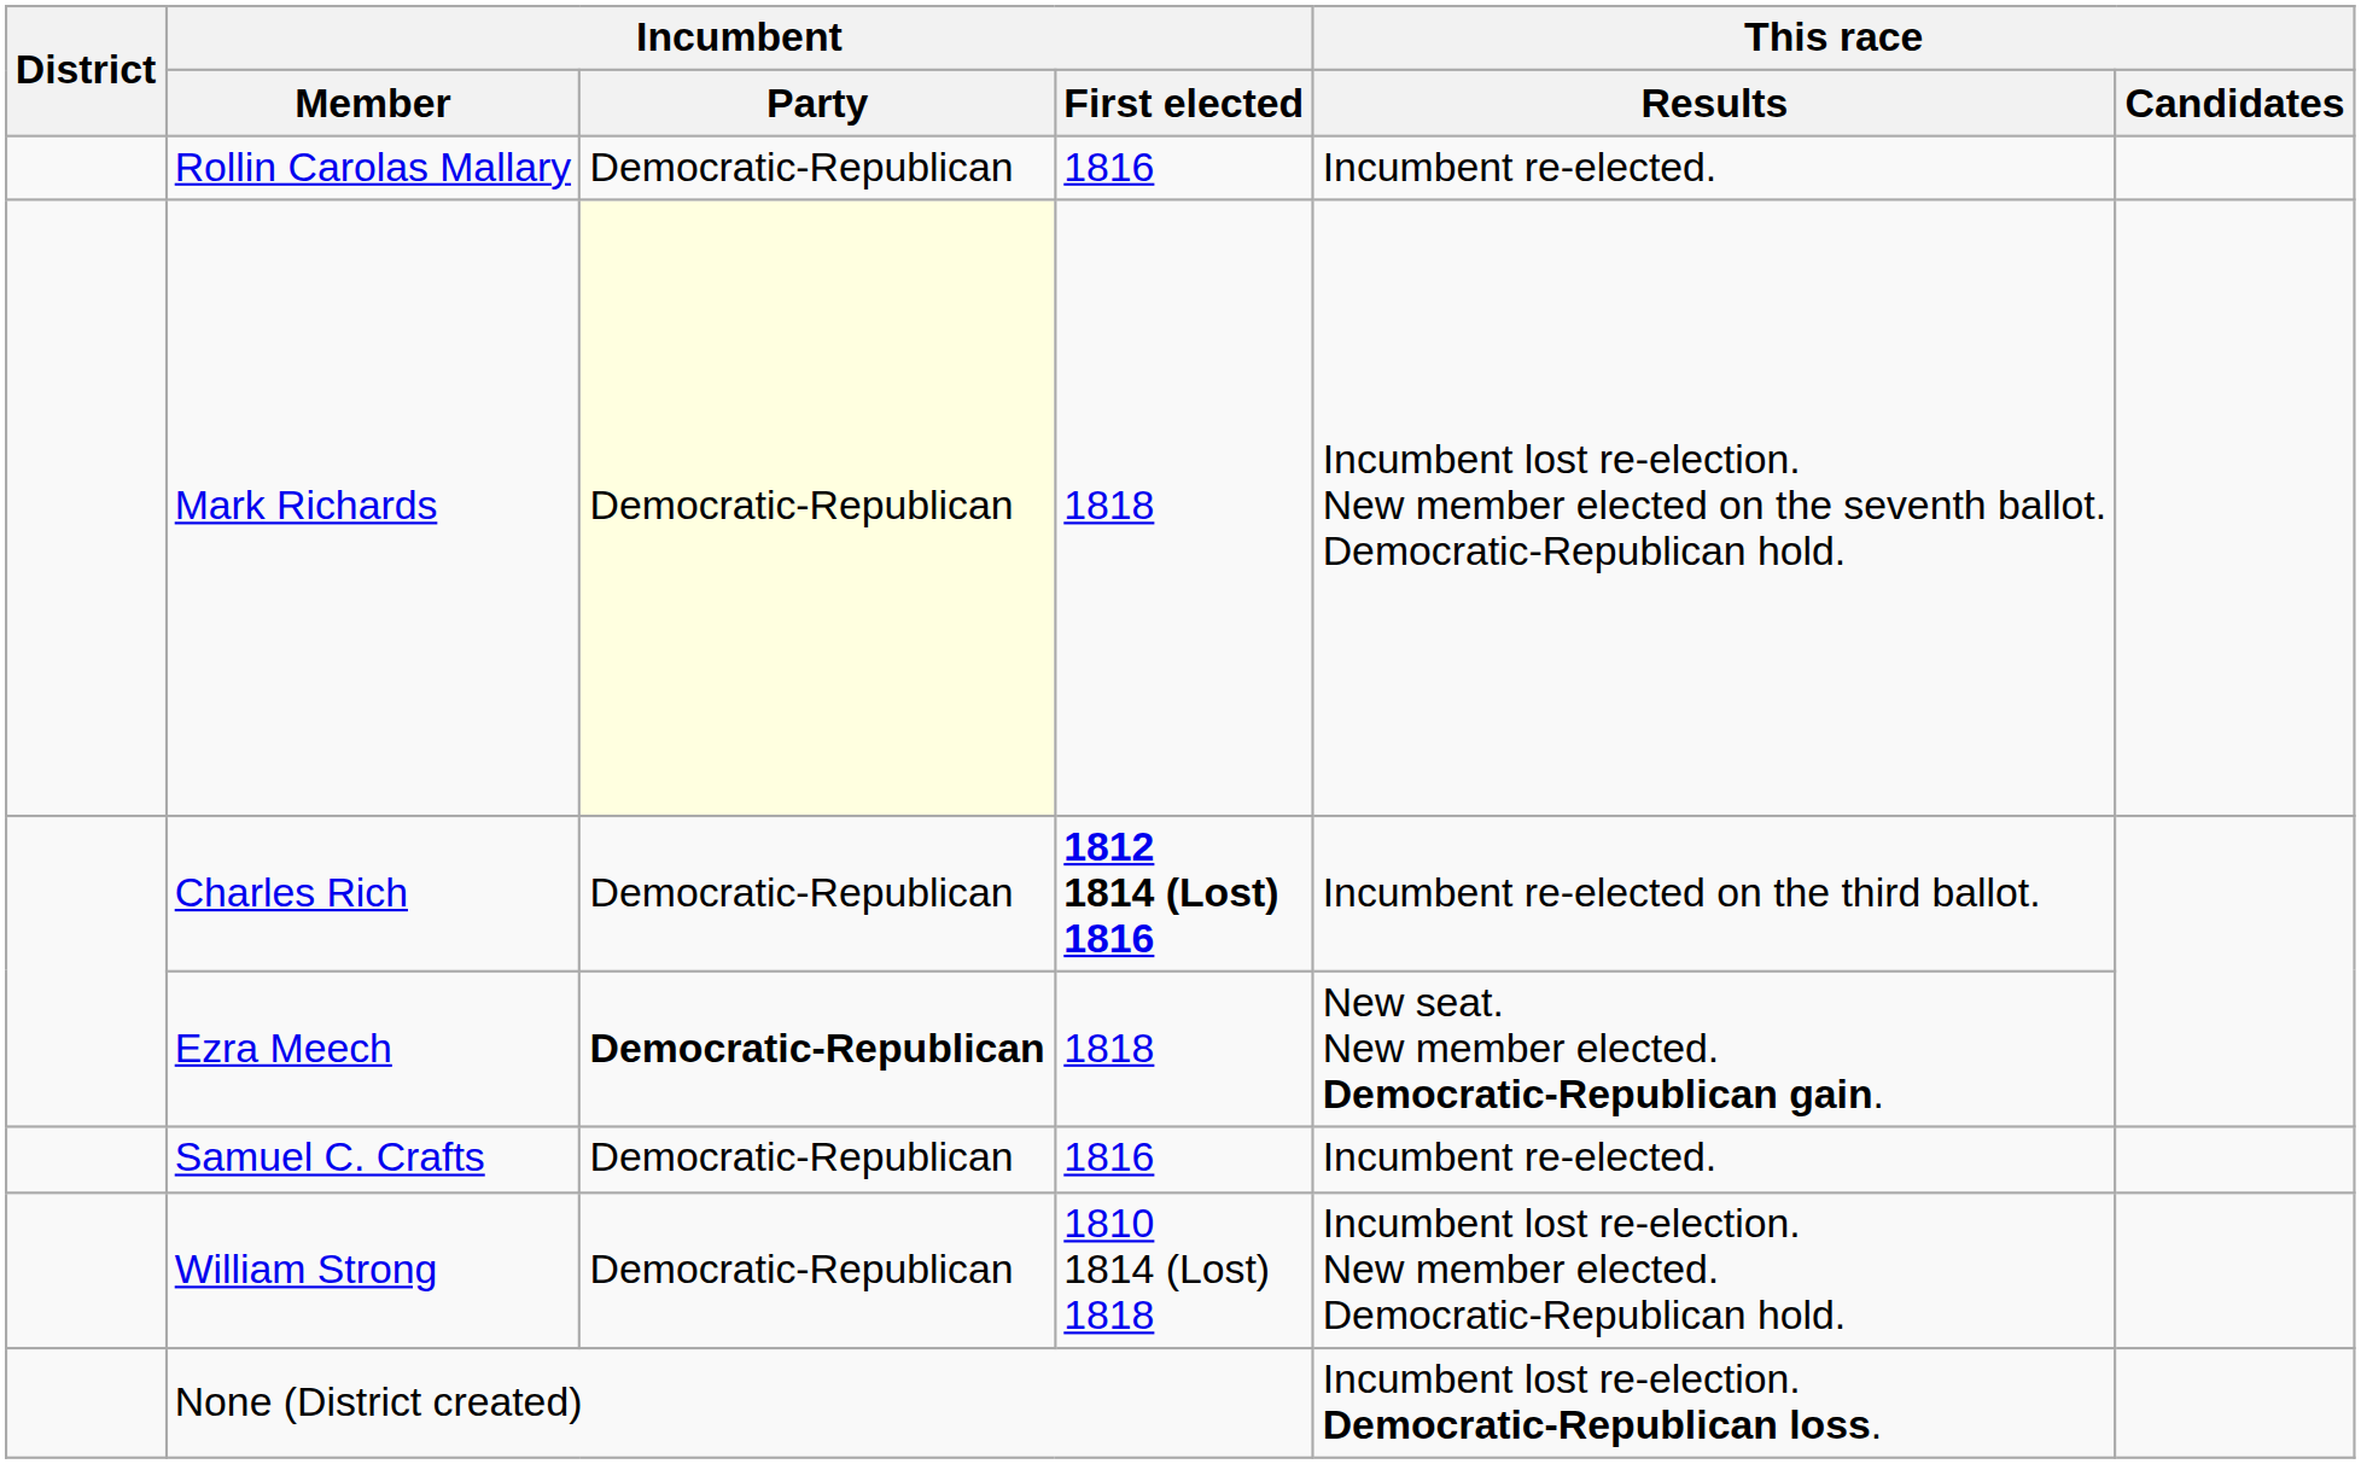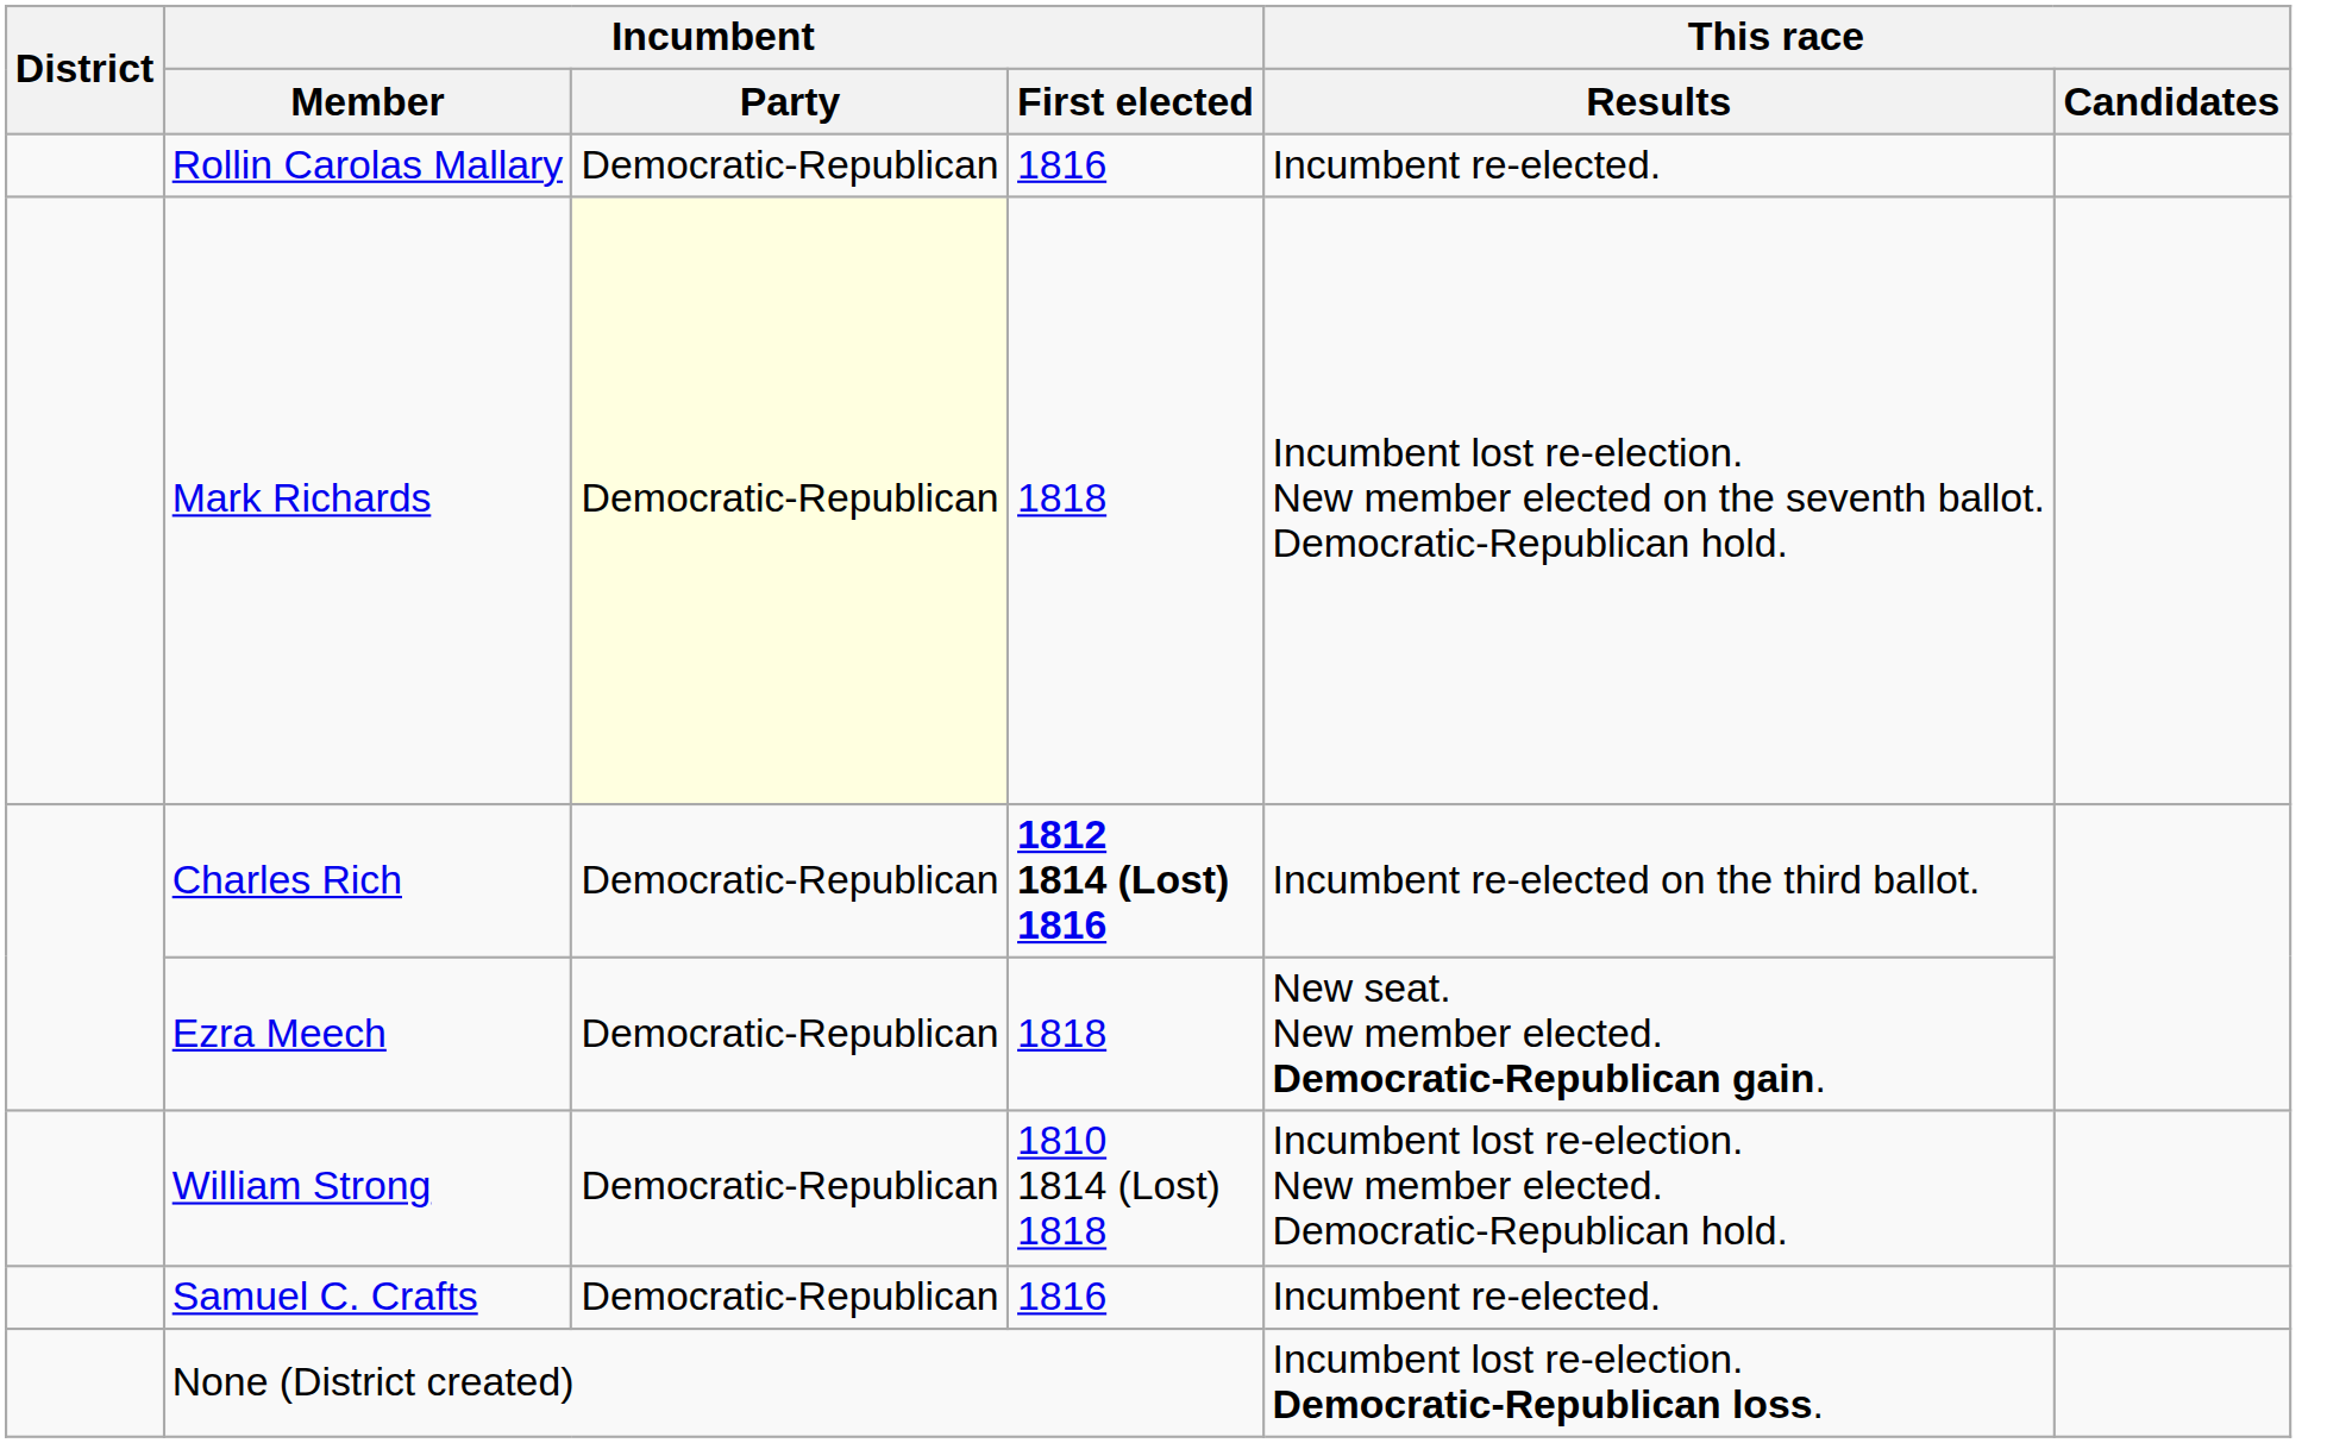Ezra Meech | Incumbent / Party: bold -> normal
rows swapped: William Strong <-> Samuel C. Crafts
